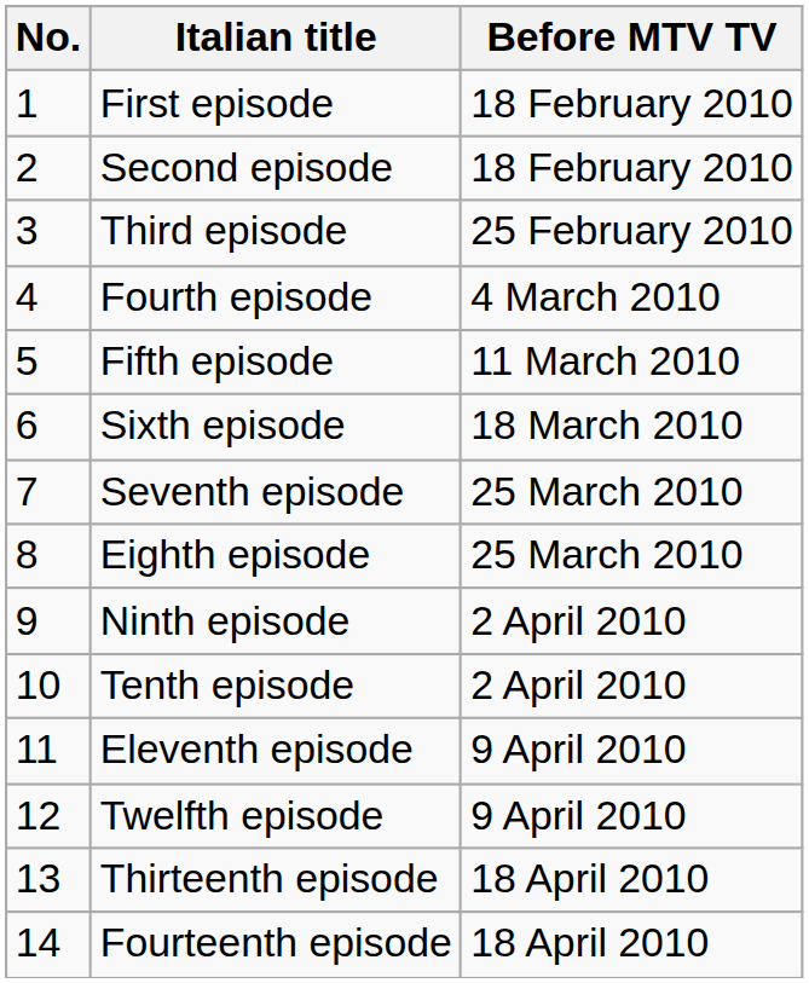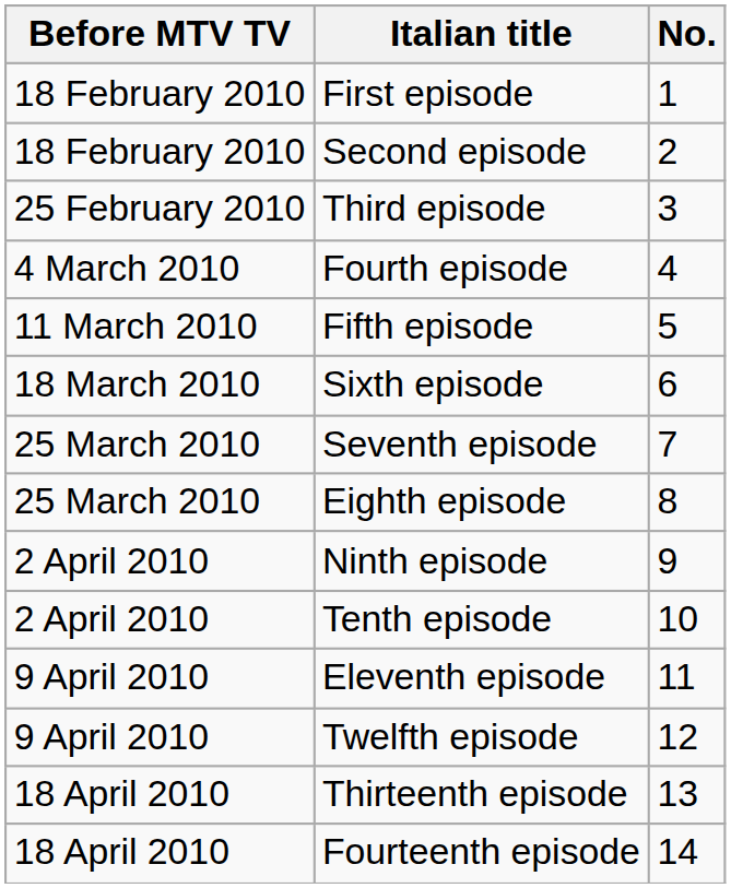columns swapped: No. <-> Before MTV TV
